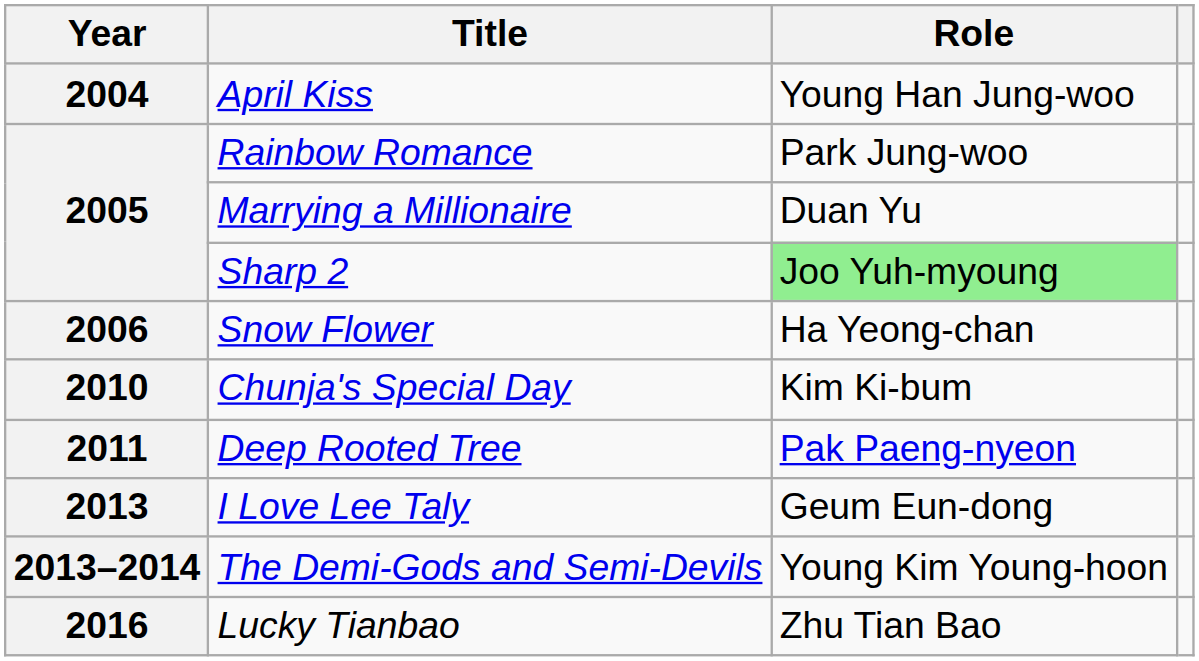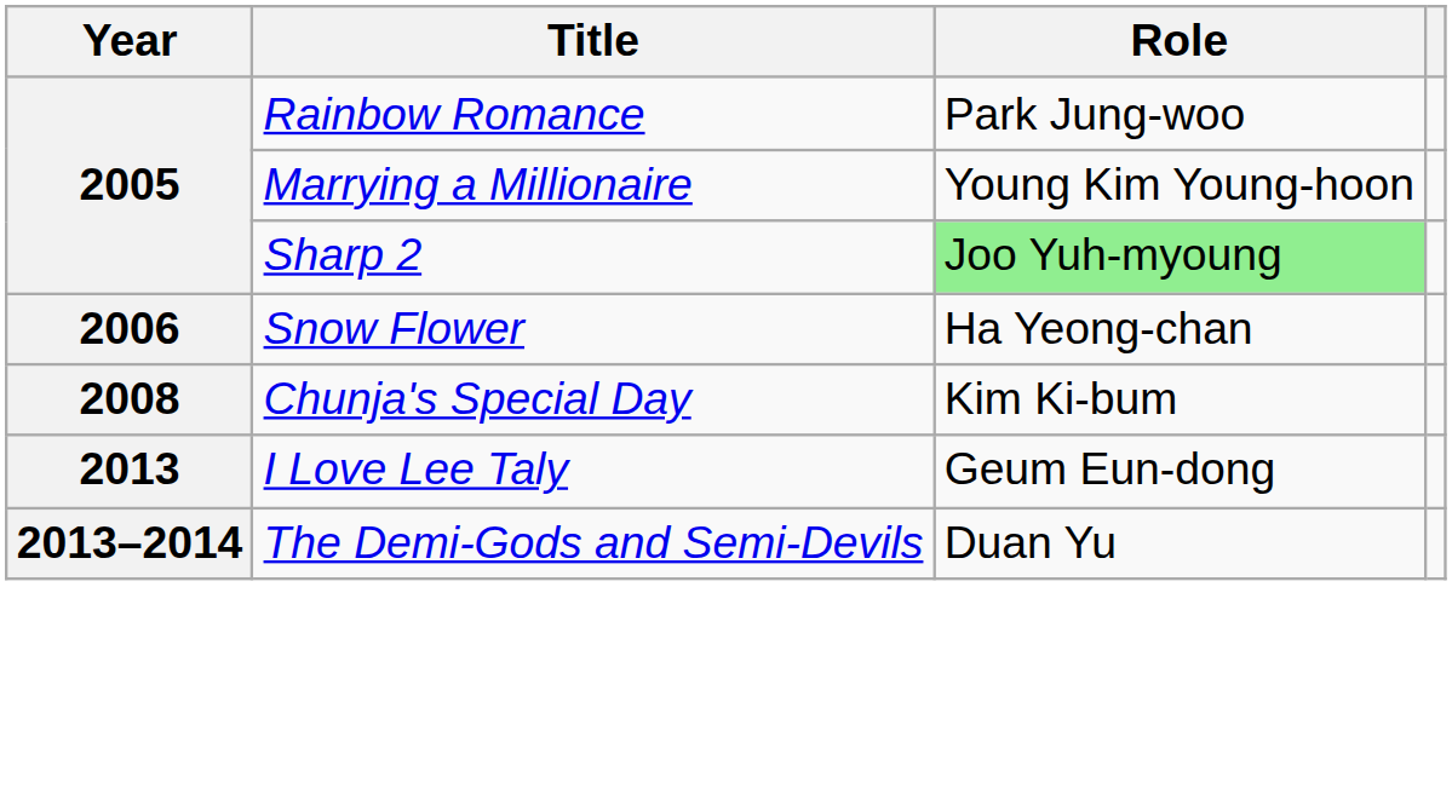- row: 2004 | April Kiss | Young Han Jung-woo
Marrying a Millionaire | Role: Duan Yu -> Young Kim Young-hoon
Chunja's Special Day | Year: 2010 -> 2008
- row: 2011 | Deep Rooted Tree | Pak Paeng-nyeon
The Demi-Gods and Semi-Devils | Role: Young Kim Young-hoon -> Duan Yu
- row: 2016 | Lucky Tianbao | Zhu Tian Bao
